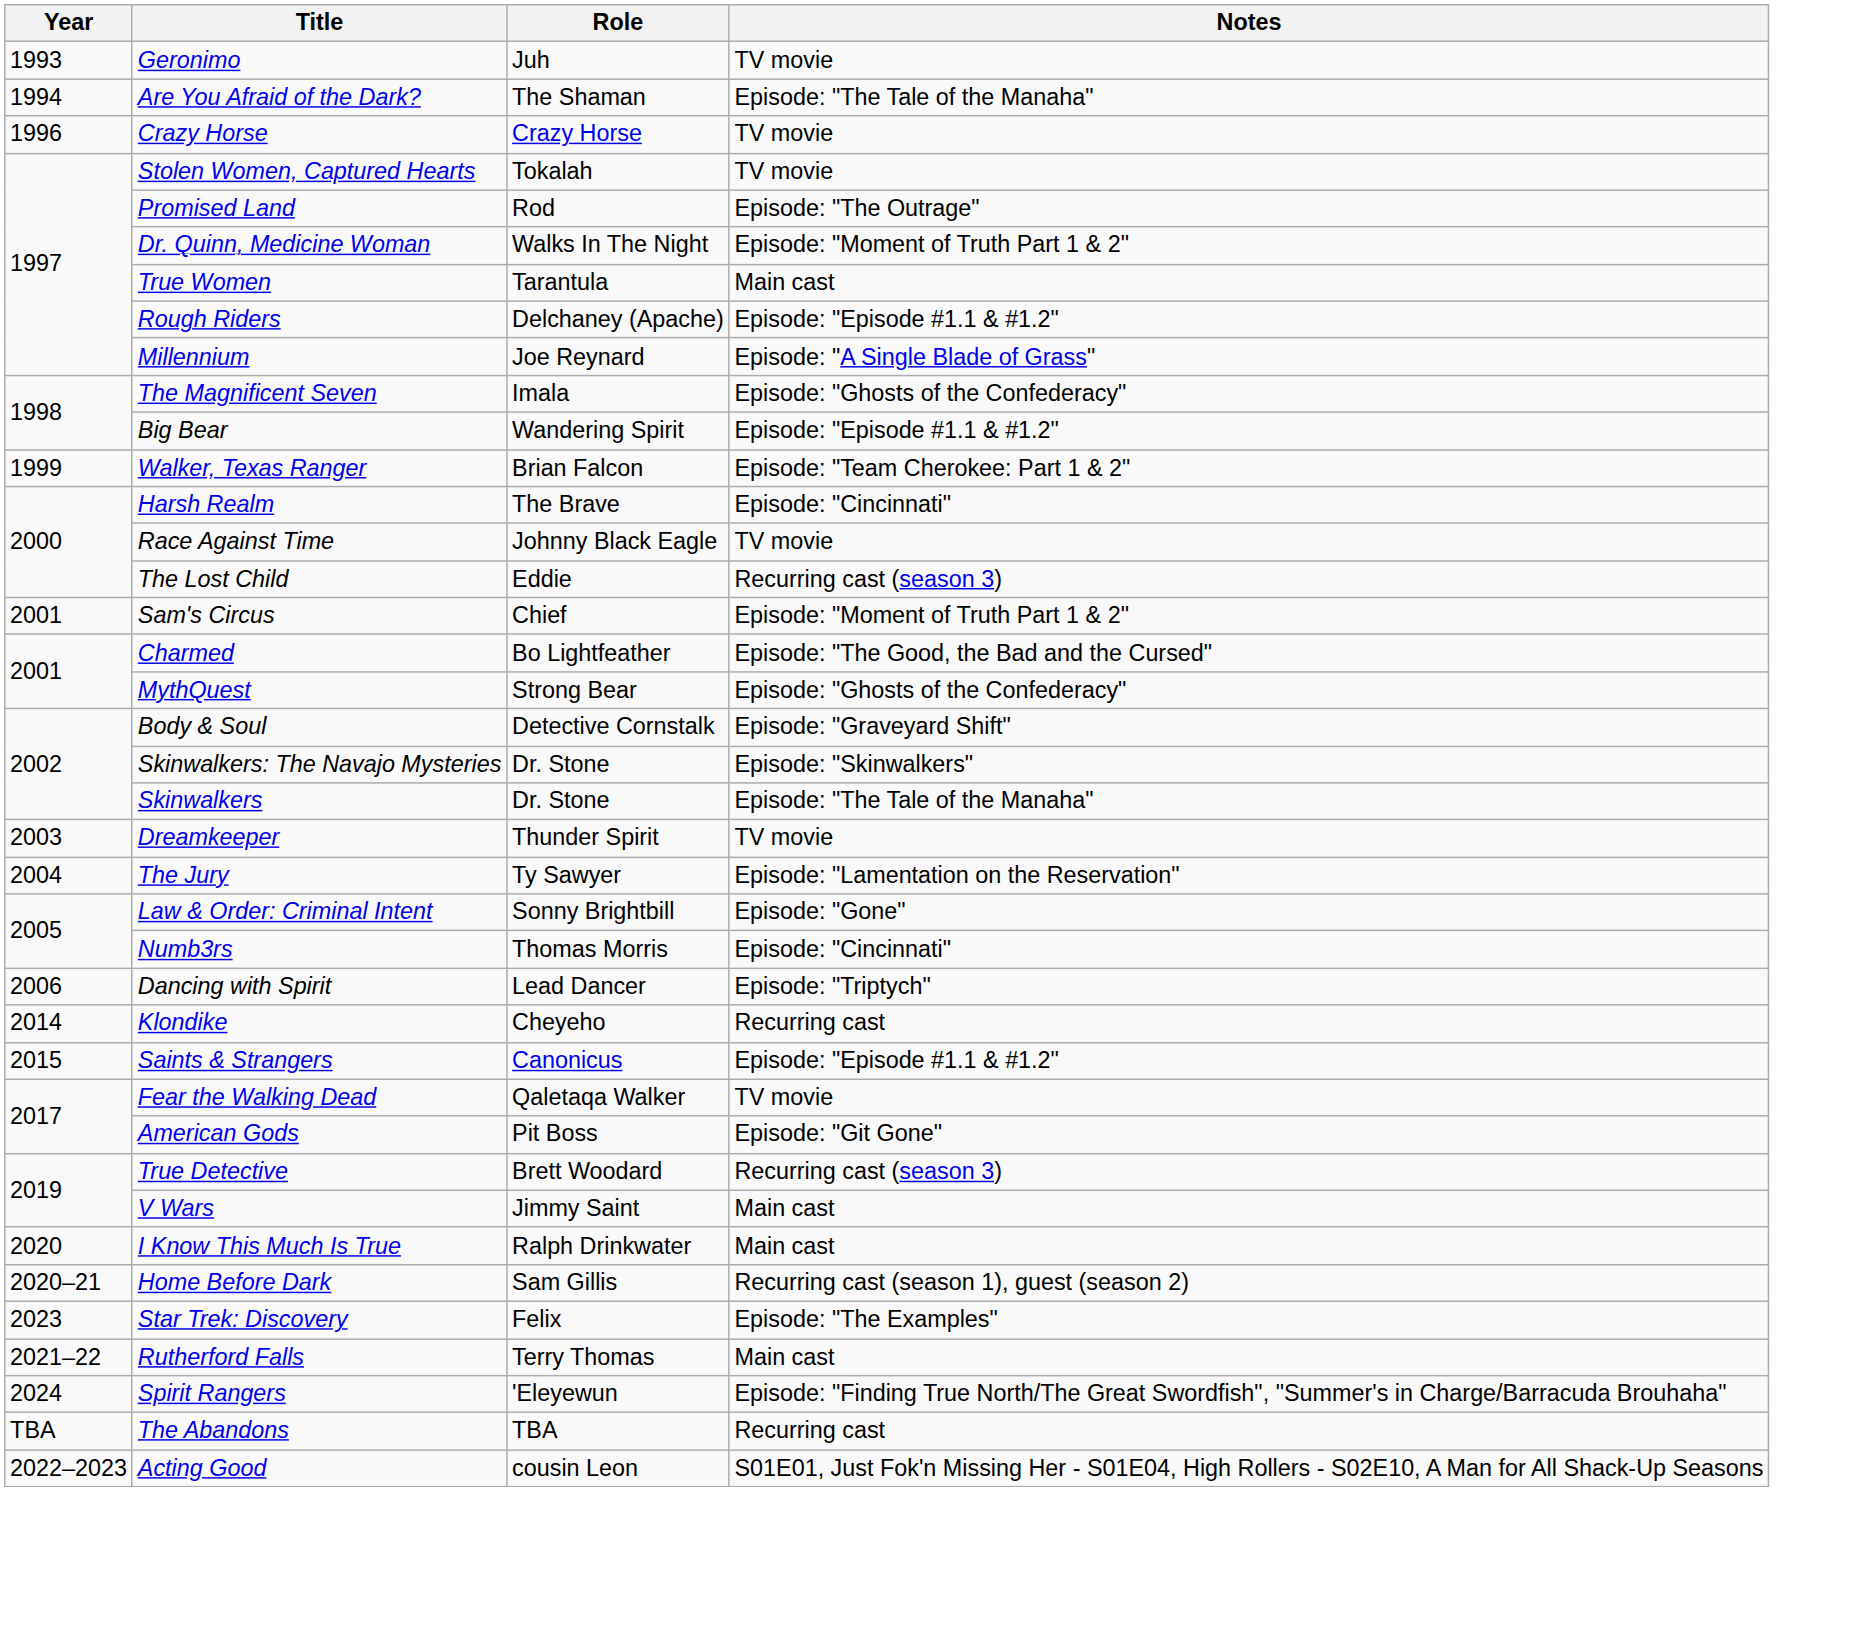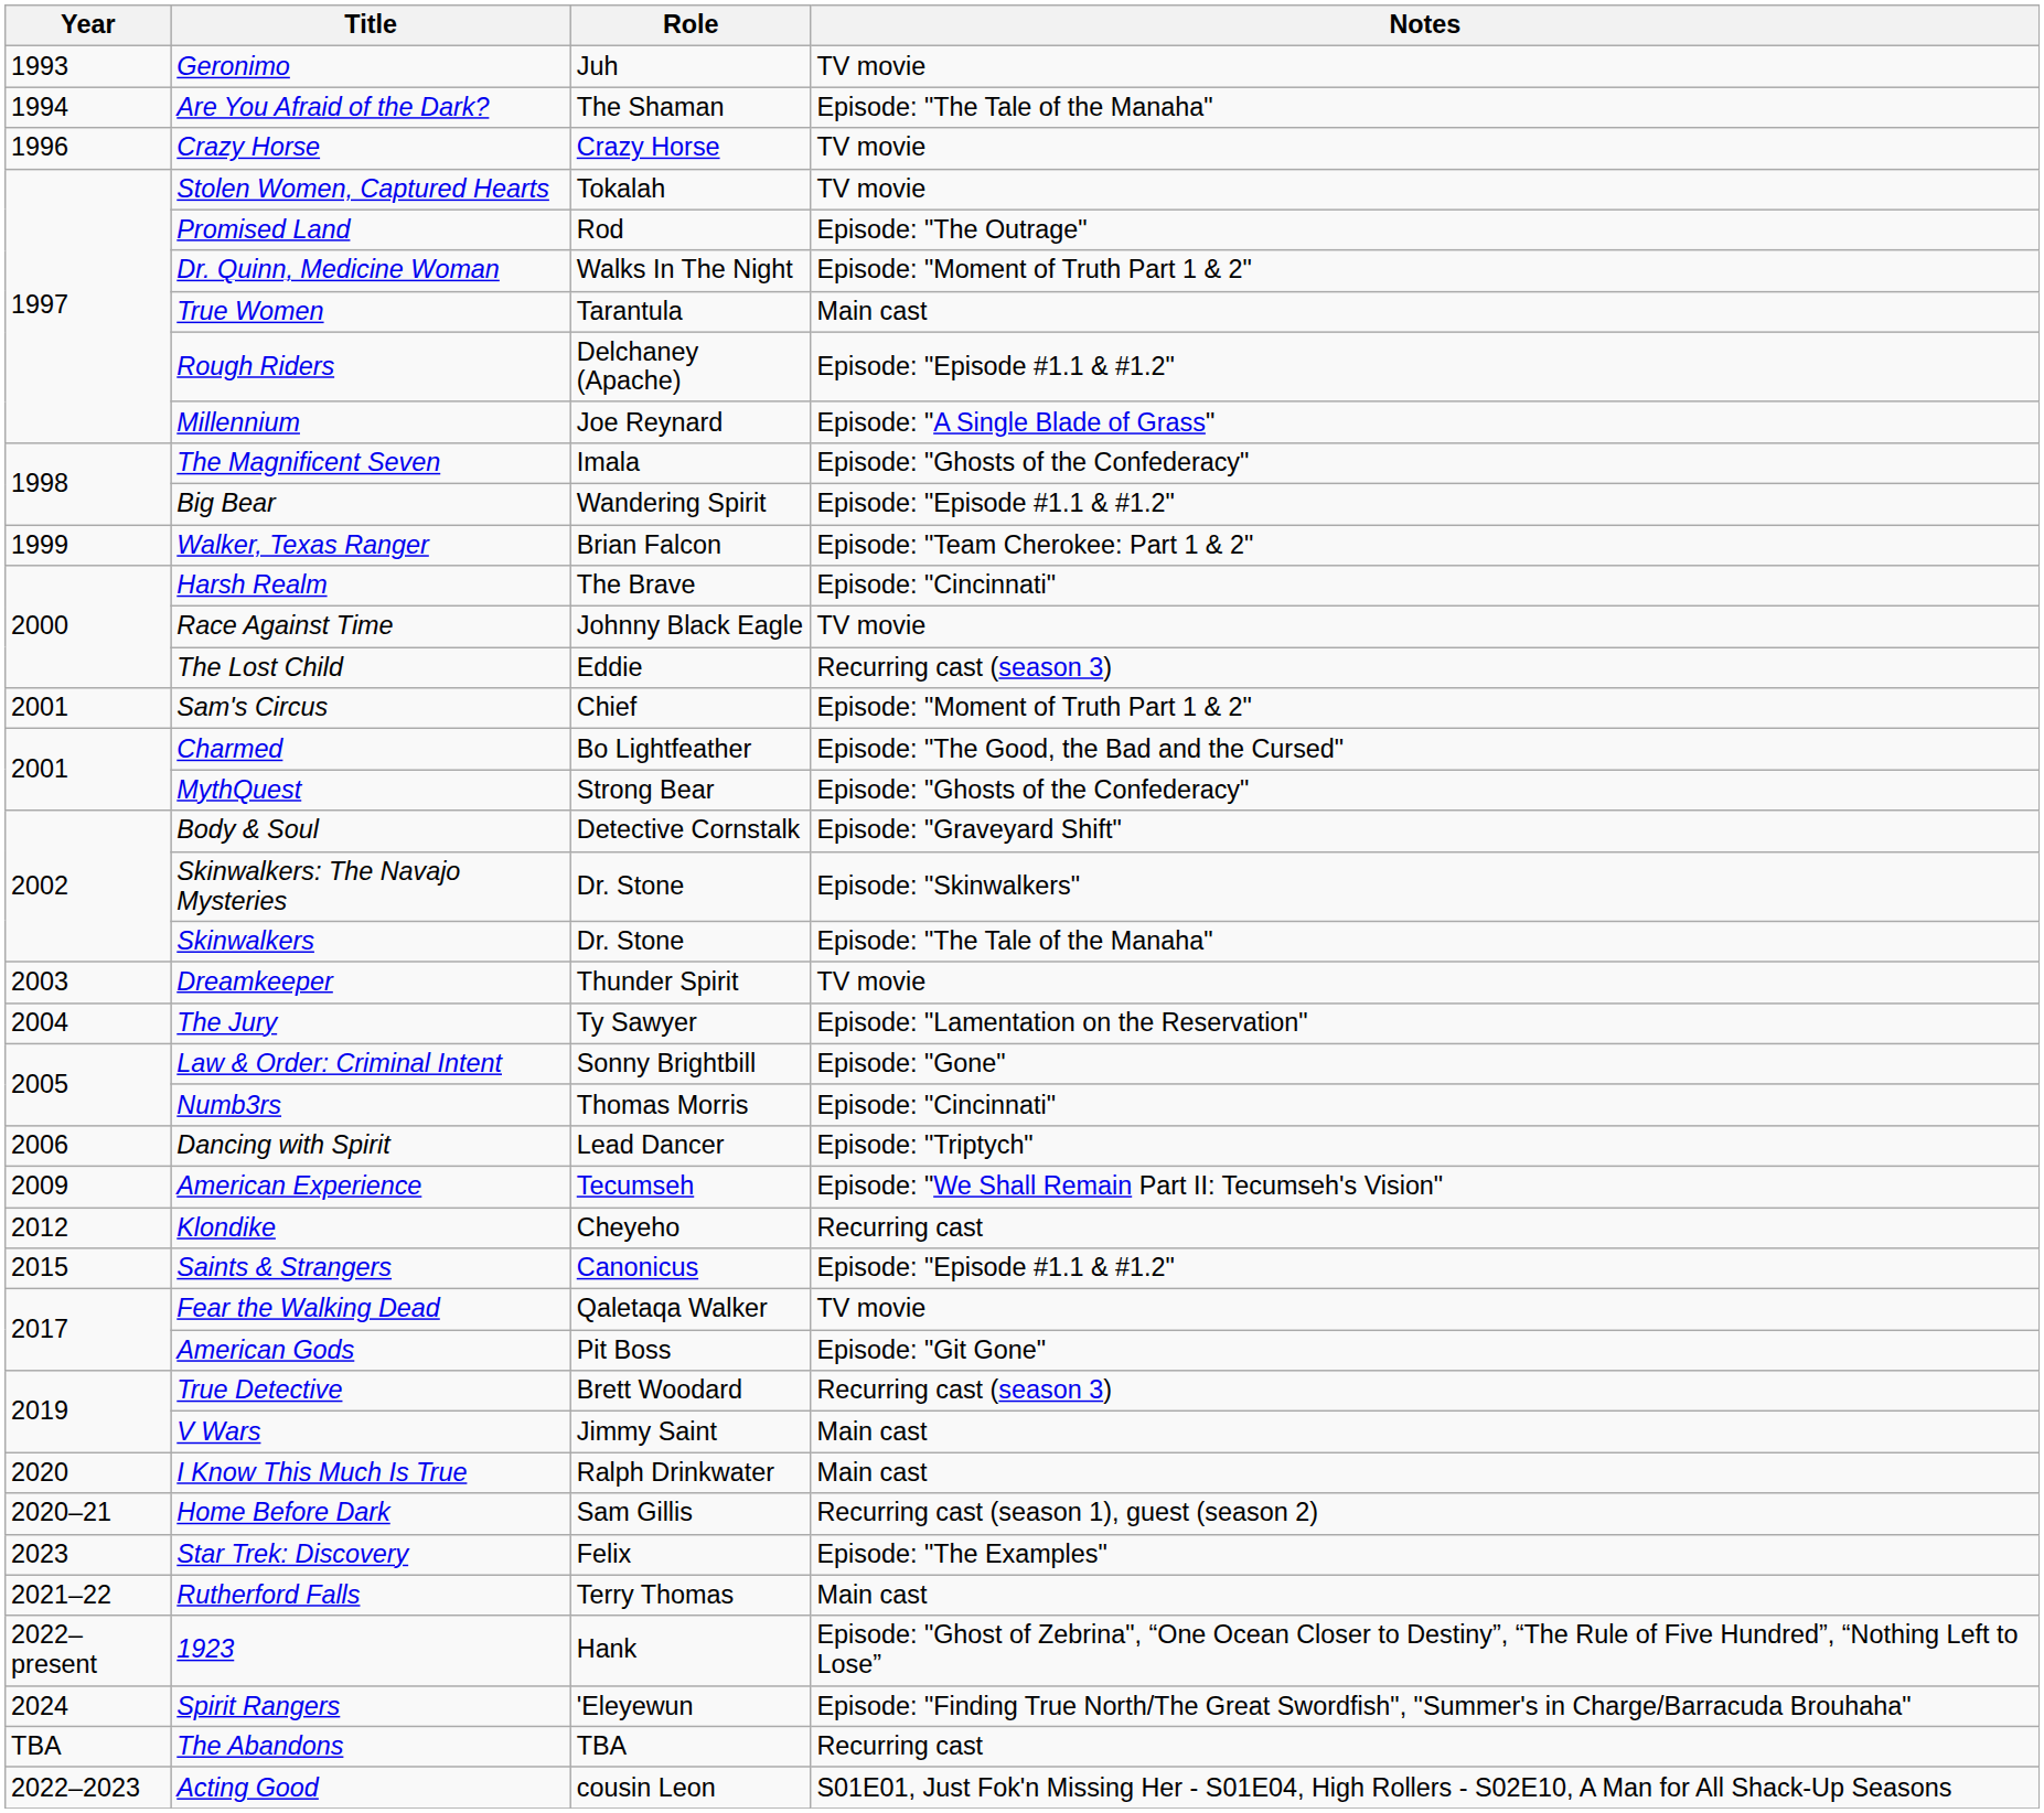+ row: 2009 | American Experience | Tecumseh | Episode: "We Shall Remain Part II: Tecumseh's Vision"
Klondike | Year: 2014 -> 2012
+ row: 2022–present | 1923 | Hank | Episode: "Ghost of Zebrina", “One Ocean Closer to Destiny”, “The Rule of Five Hundred”, “Nothing Left to Lose”
